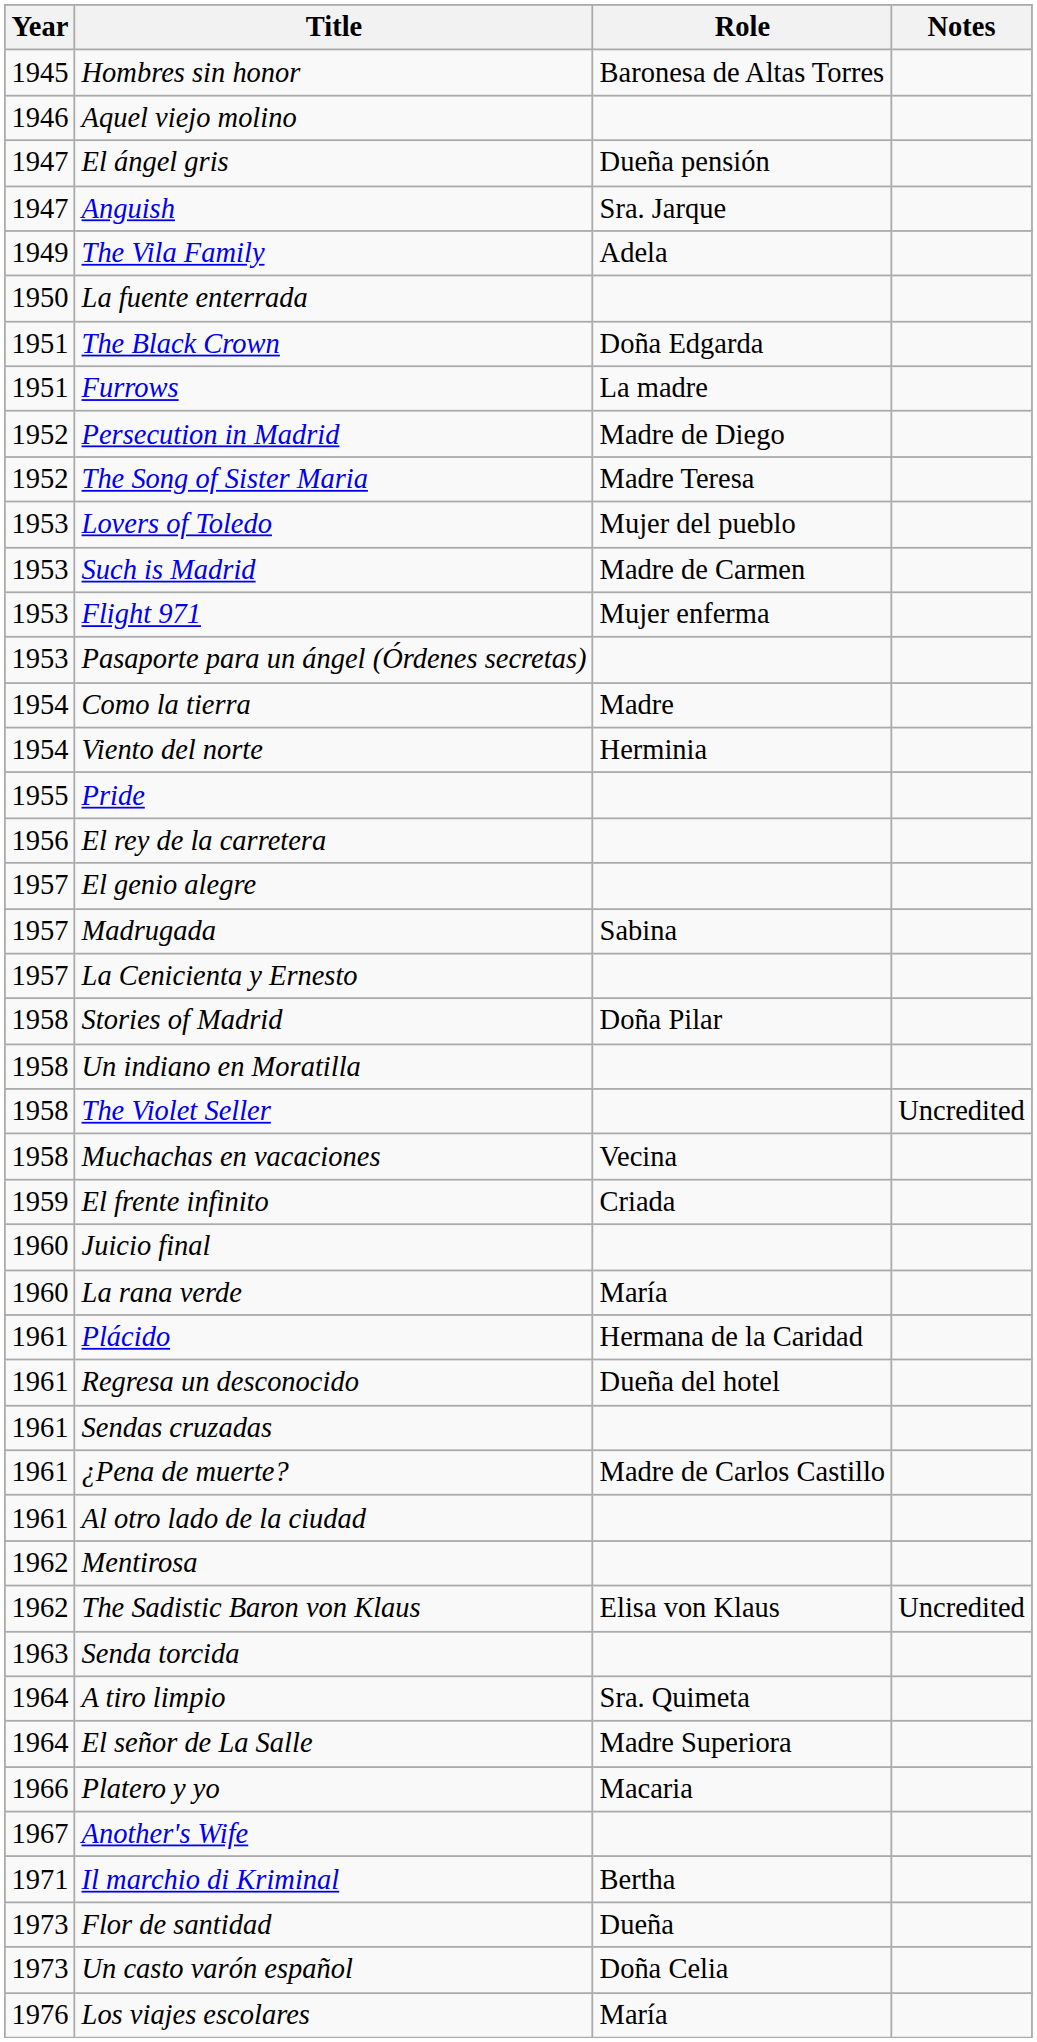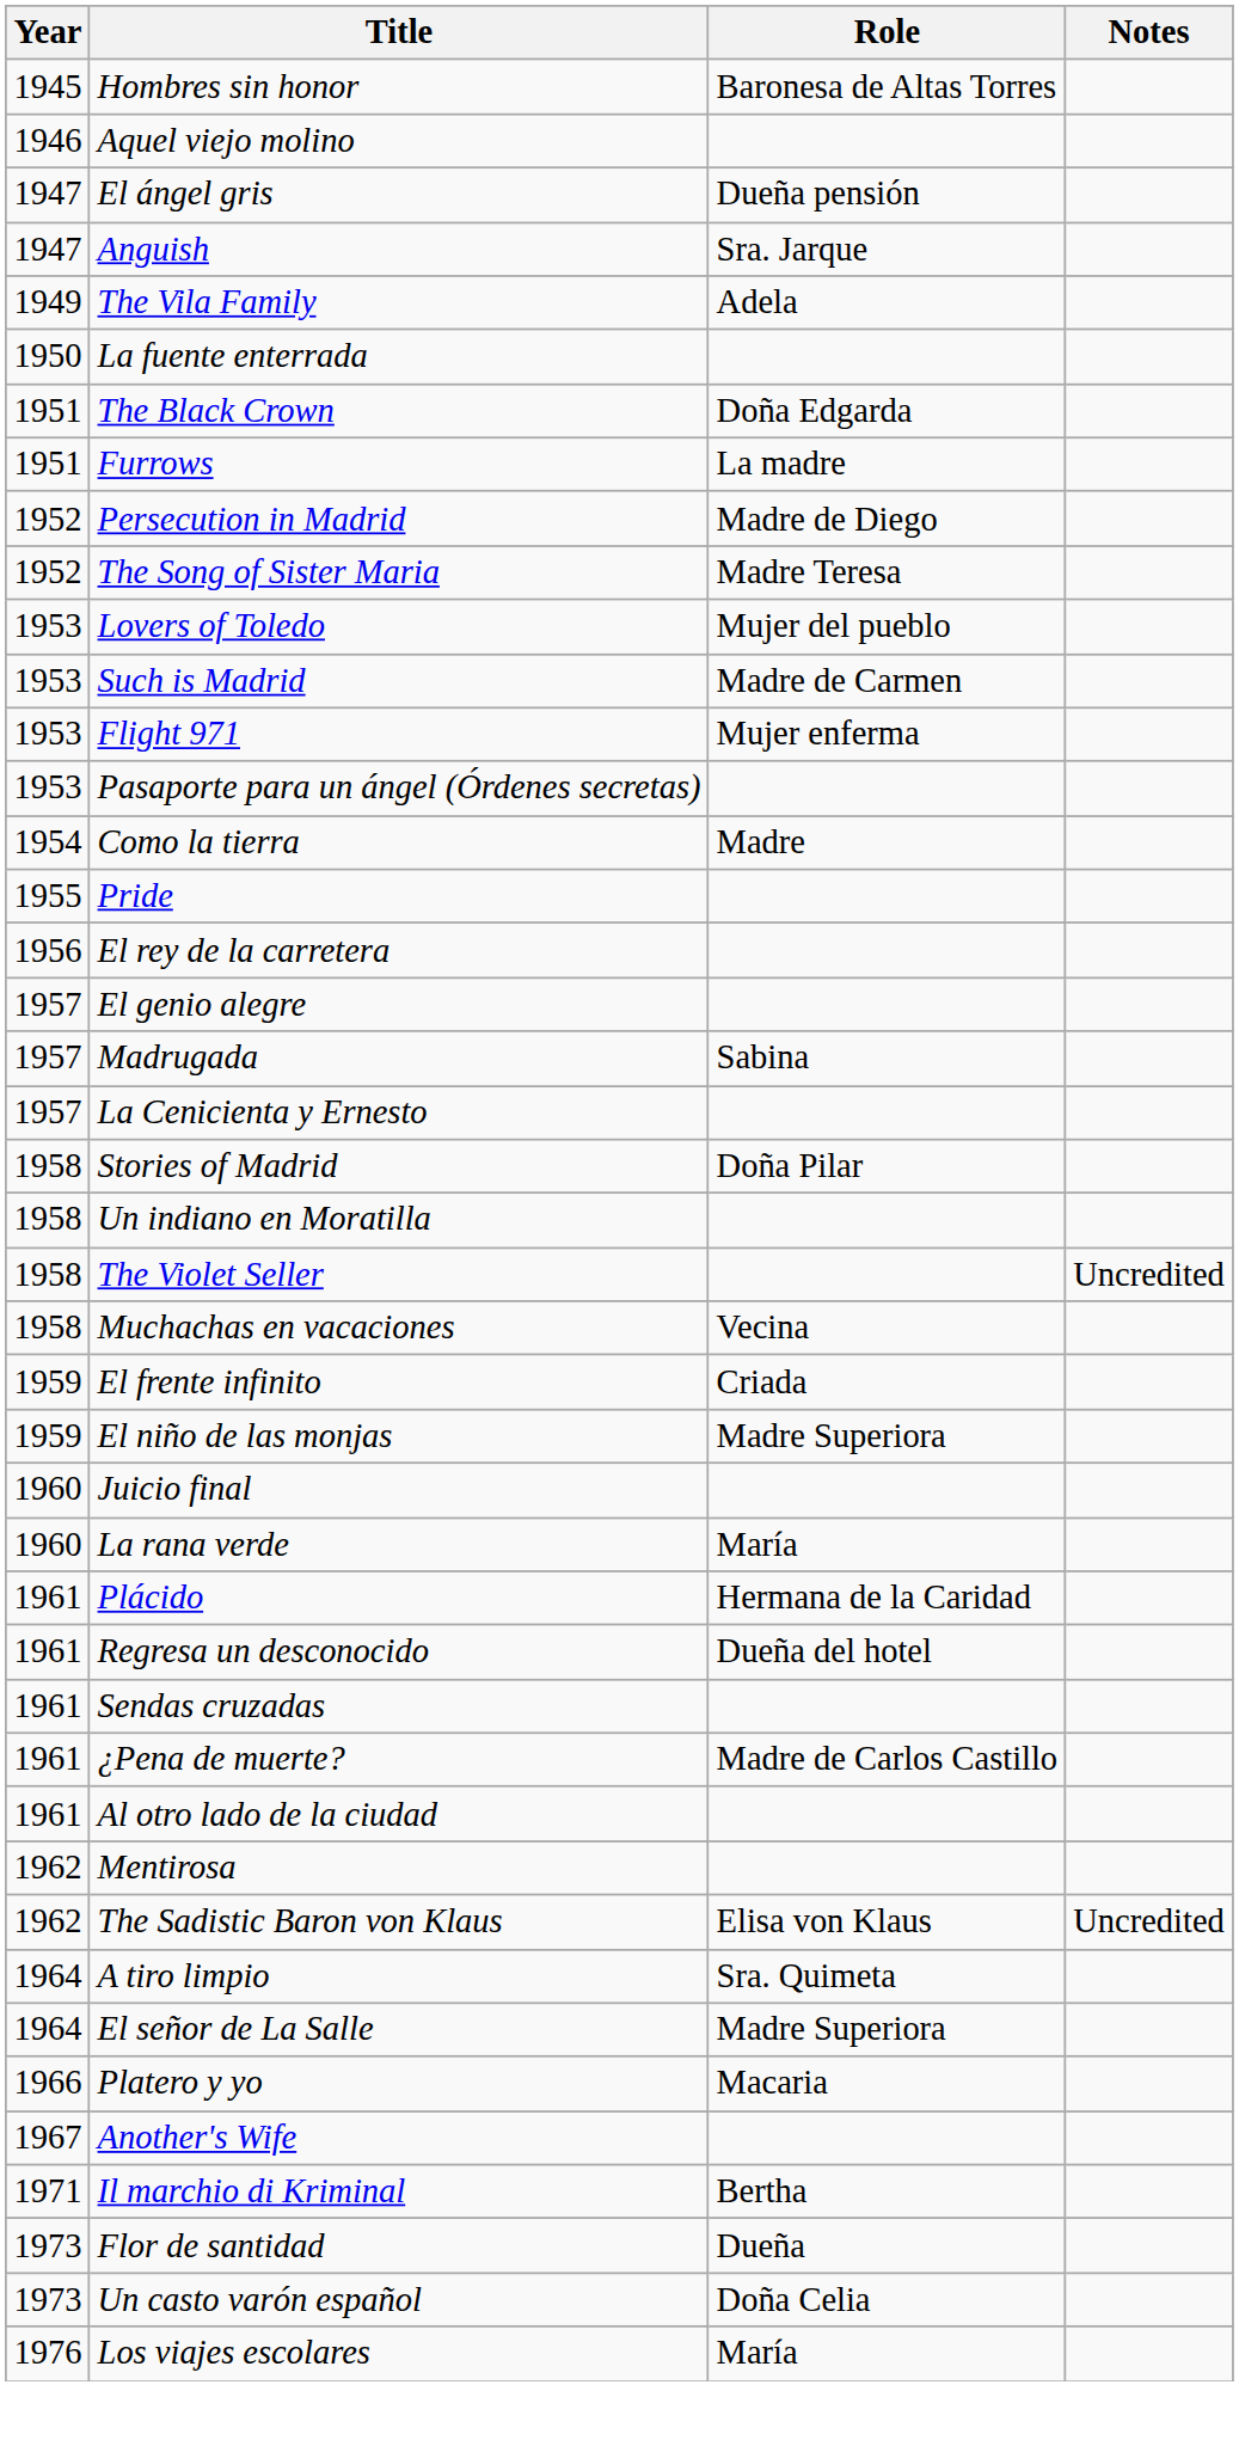- row: 1954 | Viento del norte | Herminia
+ row: 1959 | El niño de las monjas | Madre Superiora
- row: 1963 | Senda torcida
